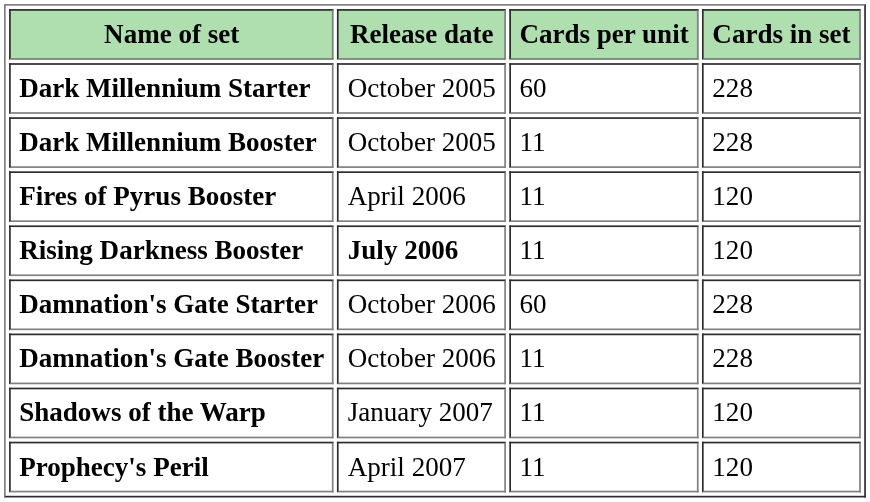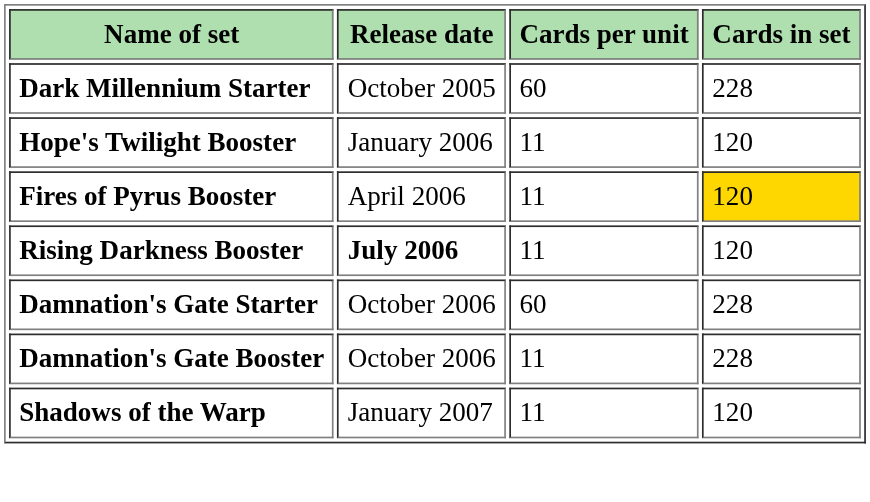- row: Dark Millennium Booster | October 2005 | 11 | 228
+ row: Hope's Twilight Booster | January 2006 | 11 | 120
Fires of Pyrus Booster | Cards in set: no background -> gold background
- row: Prophecy's Peril | April 2007 | 11 | 120
